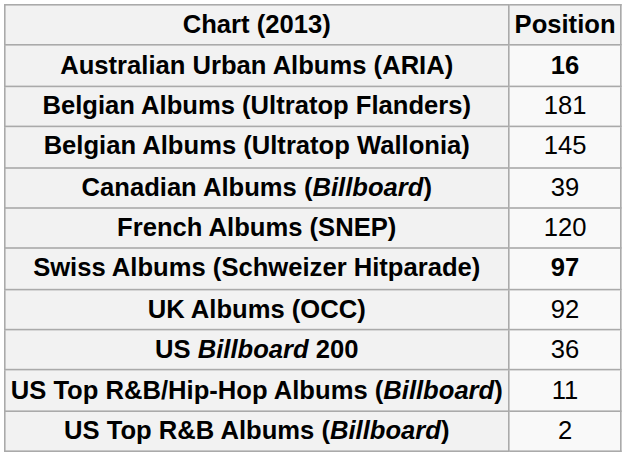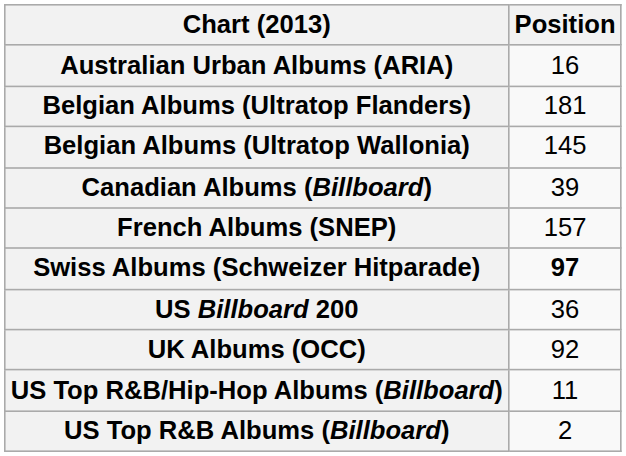Australian Urban Albums (ARIA) | Position: bold -> normal
French Albums (SNEP) | Position: 120 -> 157
rows swapped: UK Albums (OCC) <-> US Billboard 200
